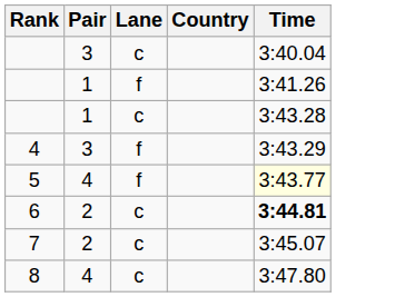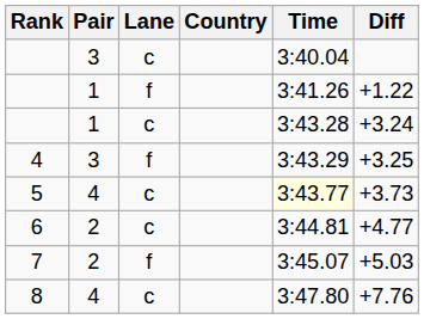+ column: Diff | +1.22 | +3.24 | +3.25 | +3.73 | +4.77 | +5.03 | +7.76
5 | Lane: f -> c
6 | Time: bold -> normal
7 | Lane: c -> f
